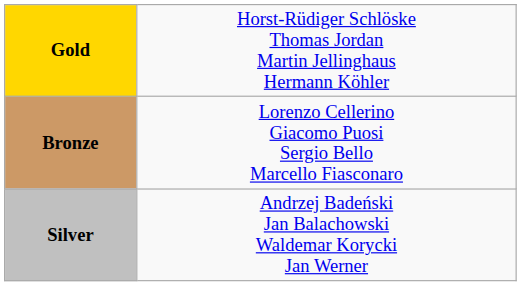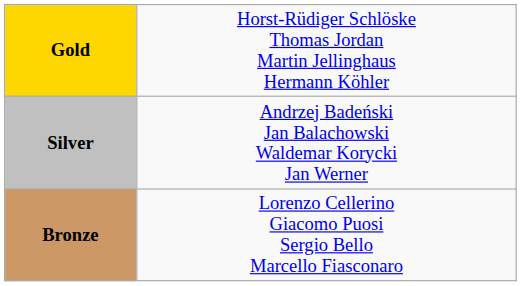rows swapped: Silver <-> Bronze
